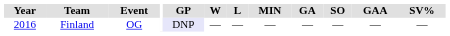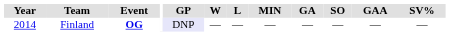Finland | Year: 2016 -> 2014
Finland | Event: normal -> bold
